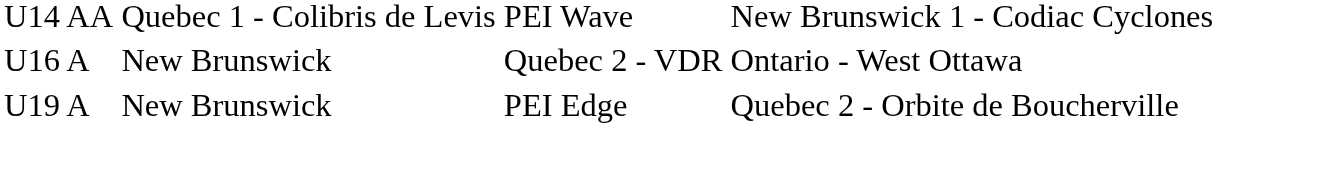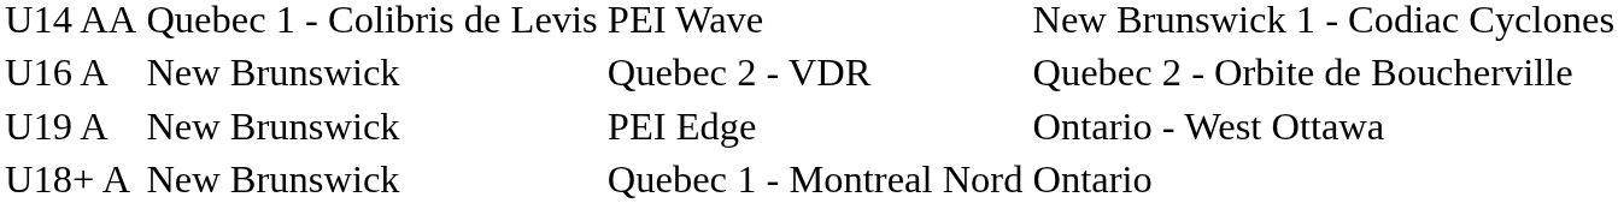U16 A | column 4: Ontario - West Ottawa -> Quebec 2 - Orbite de Boucherville
U19 A | column 4: Quebec 2 - Orbite de Boucherville -> Ontario - West Ottawa
+ row: U18+ A | New Brunswick | Quebec 1 - Montreal Nord | Ontario
